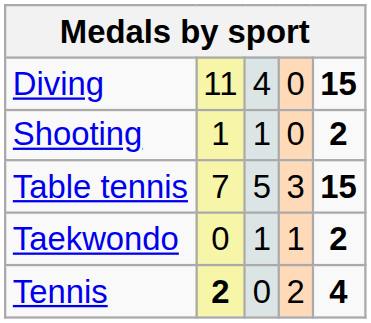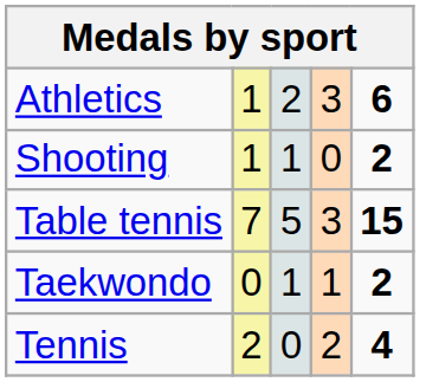+ row: Athletics | 1 | 2 | 3 | 6
- row: Diving | 11 | 4 | 0 | 15
Tennis | column 2: bold -> normal
